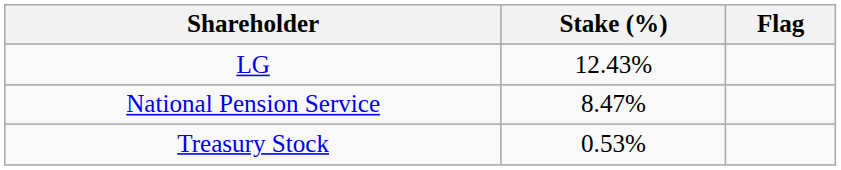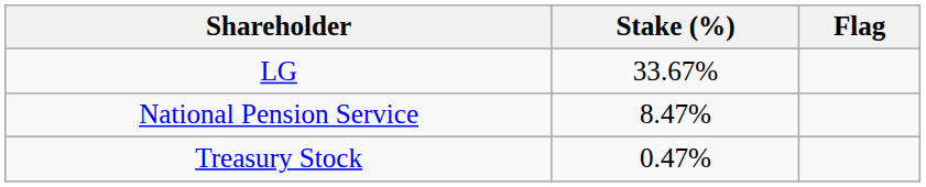LG | Stake (%): 12.43% -> 33.67%
Treasury Stock | Stake (%): 0.53% -> 0.47%
